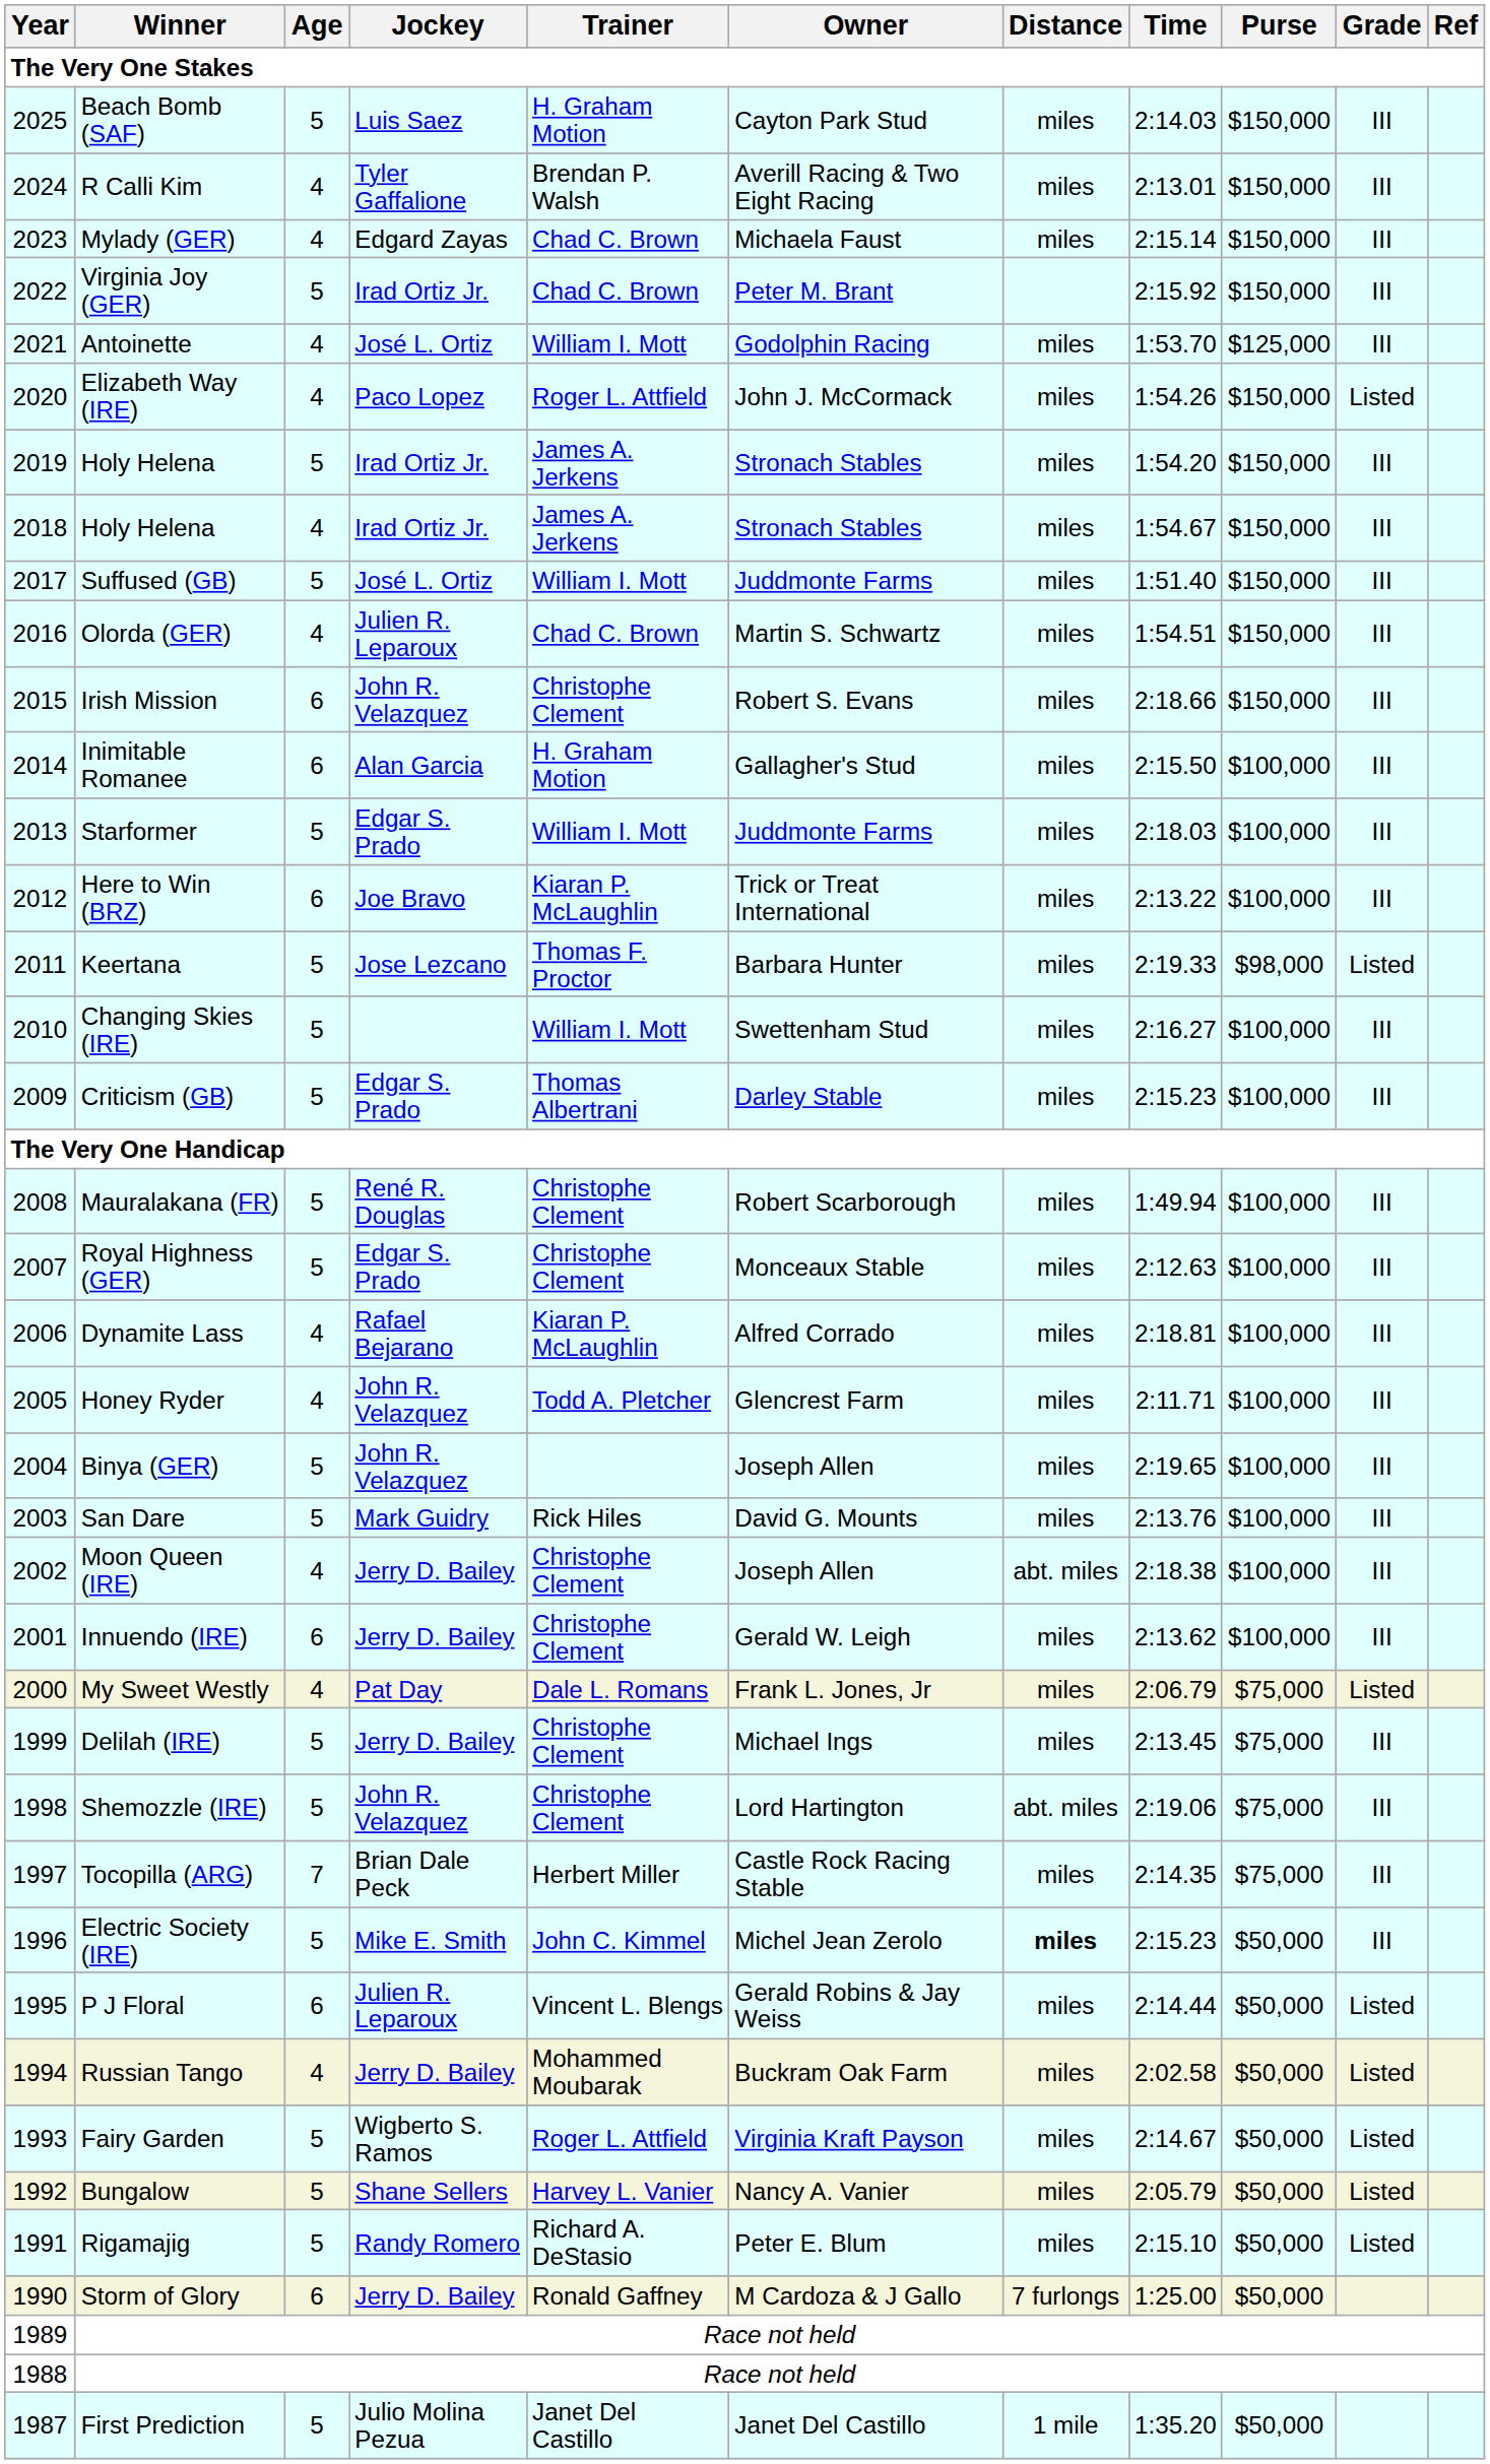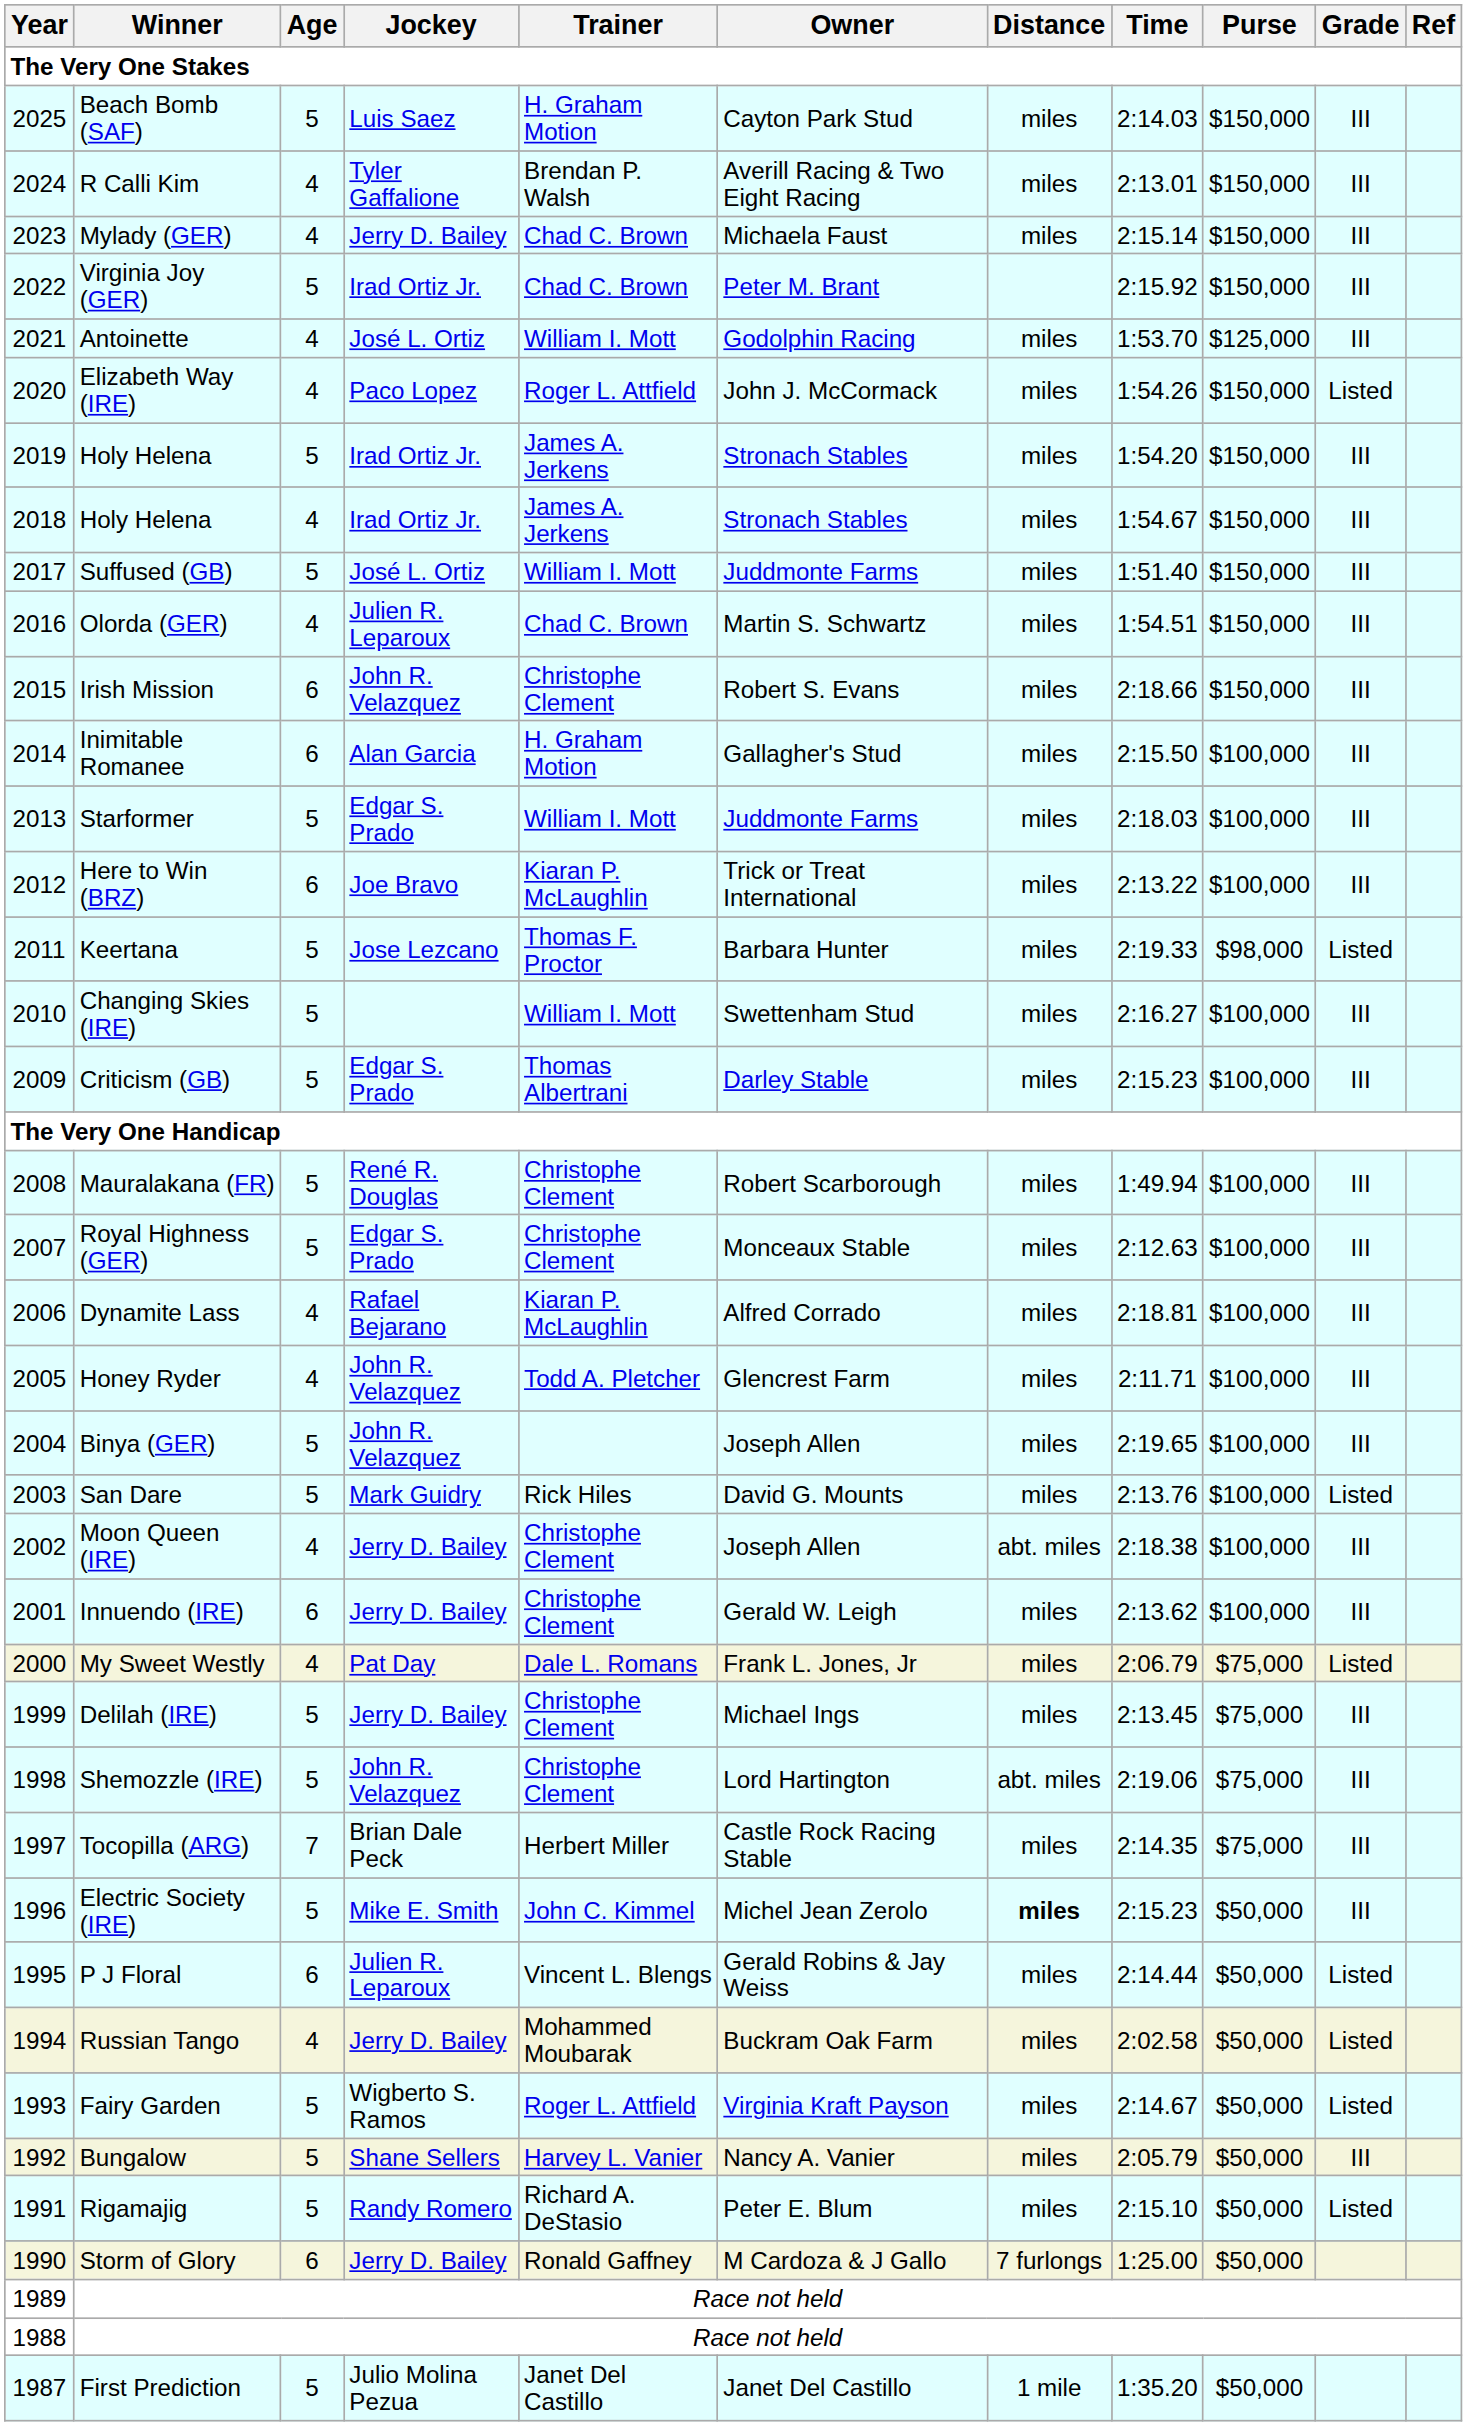Mylady (GER) | Jockey: Edgard Zayas -> Jerry D. Bailey
San Dare | Grade: III -> Listed
Bungalow | Grade: Listed -> III
